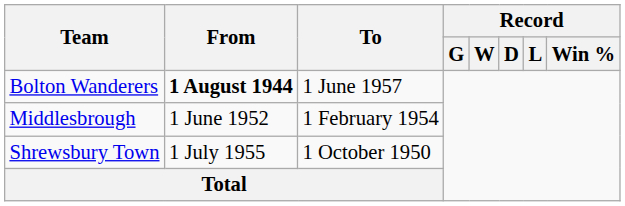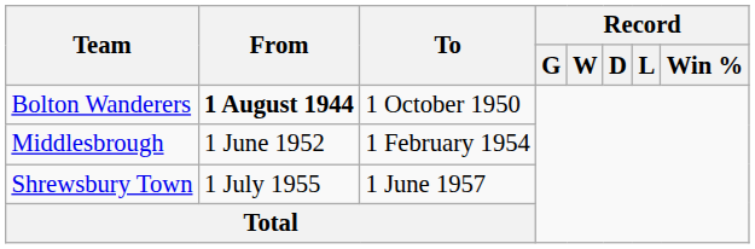Bolton Wanderers | To: 1 June 1957 -> 1 October 1950
Shrewsbury Town | To: 1 October 1950 -> 1 June 1957
